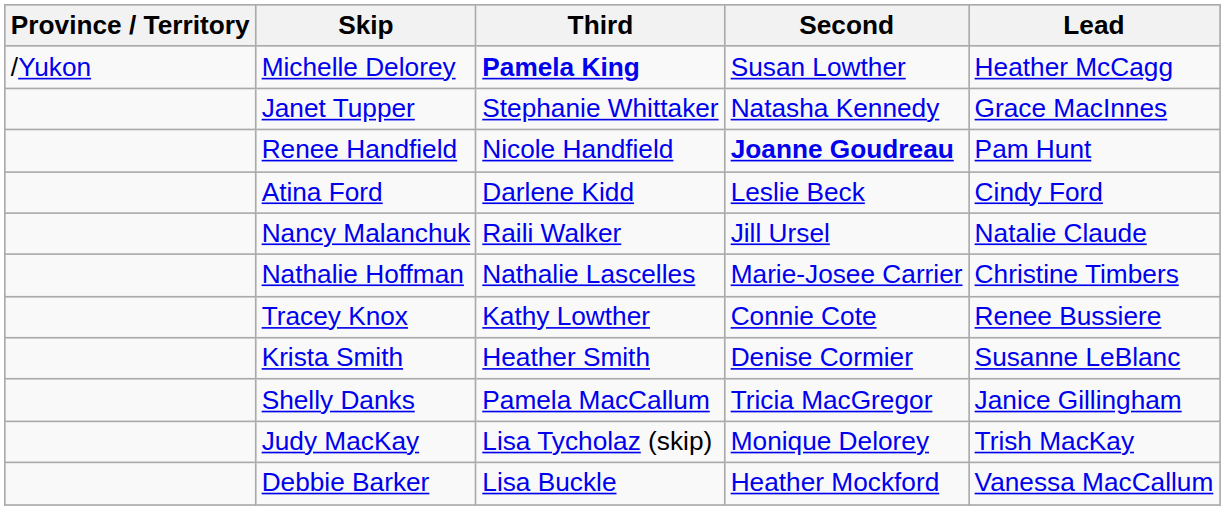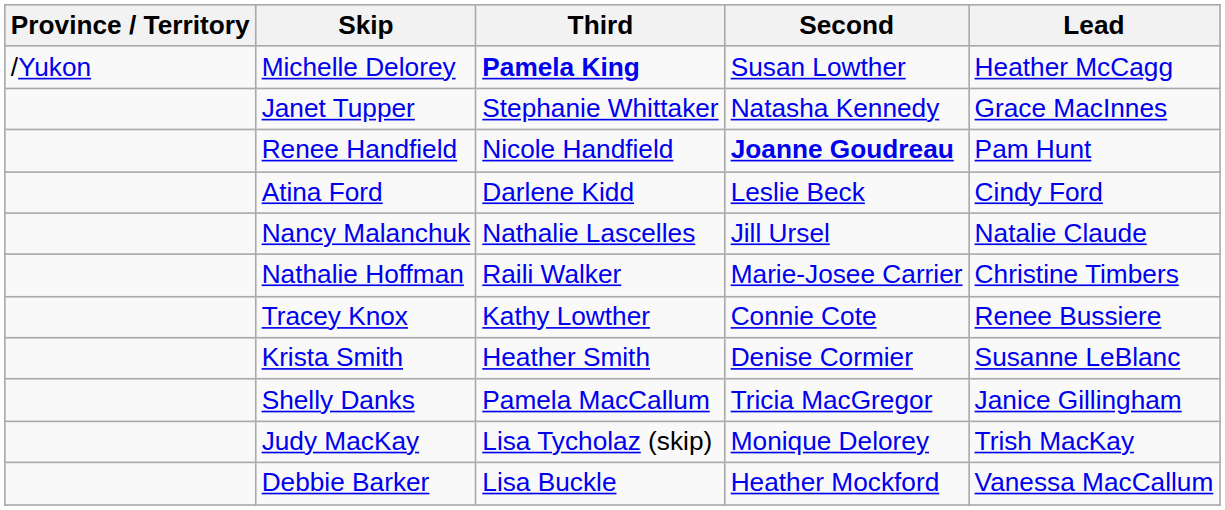Nancy Malanchuk | Third: Raili Walker -> Nathalie Lascelles
Nathalie Hoffman | Third: Nathalie Lascelles -> Raili Walker
